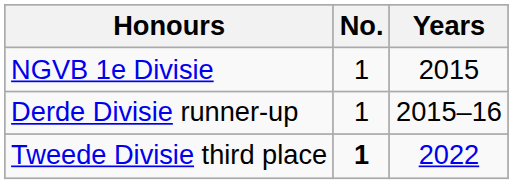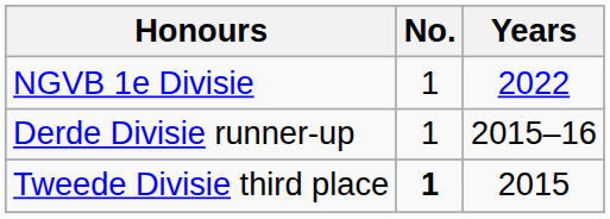NGVB 1e Divisie | Years: 2015 -> 2022
Tweede Divisie third place | Years: 2022 -> 2015
